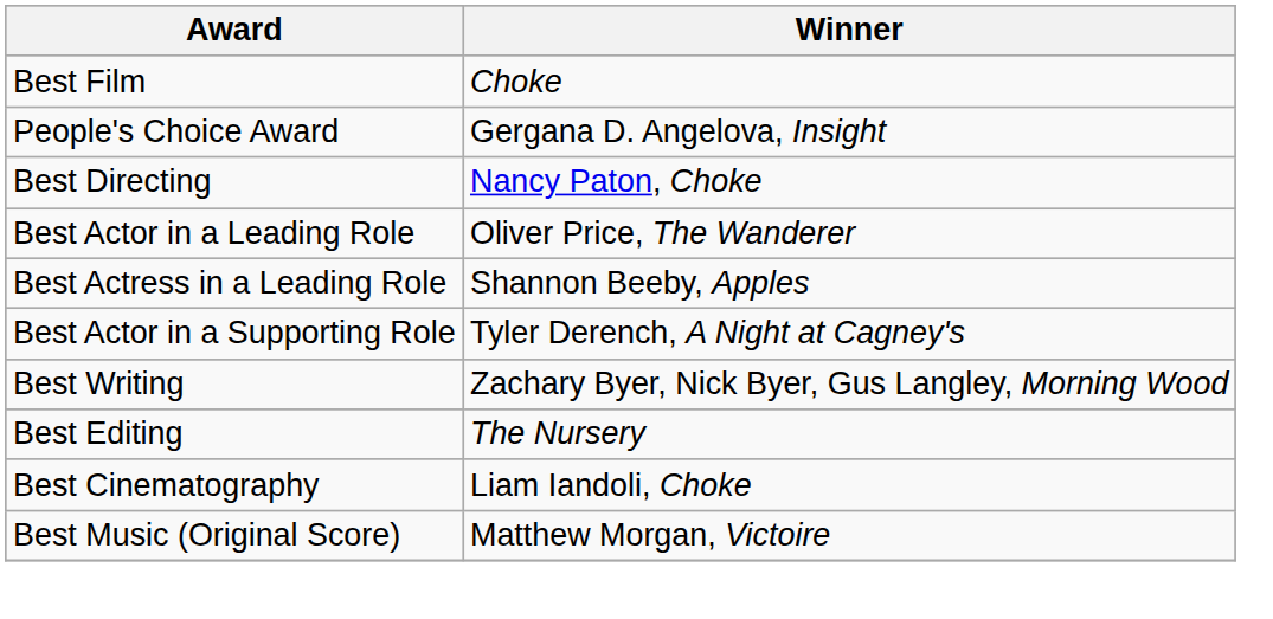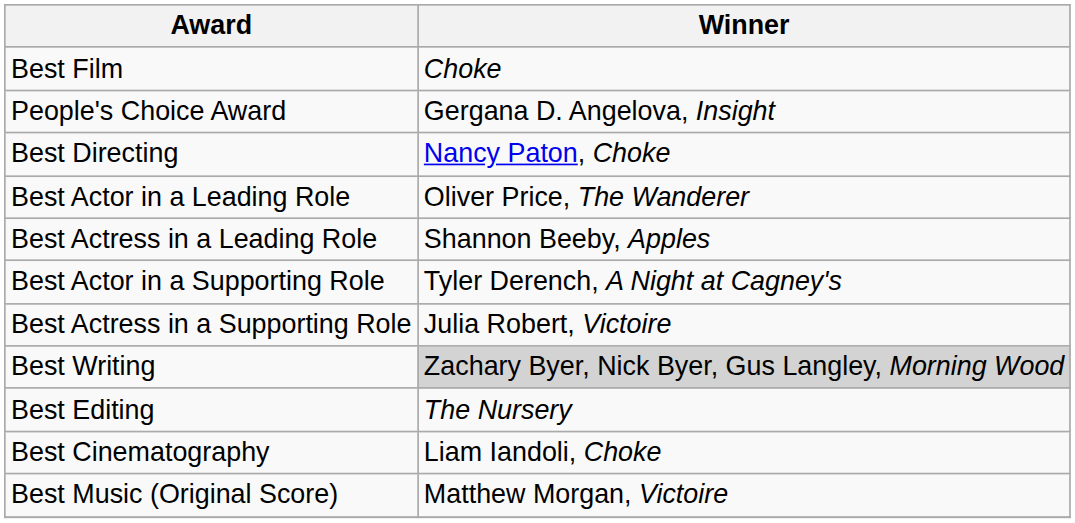+ row: Best Actress in a Supporting Role | Julia Robert, Victoire
Best Writing | Winner: no background -> lightgrey background
